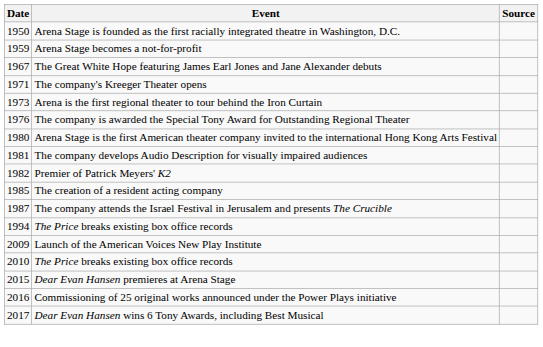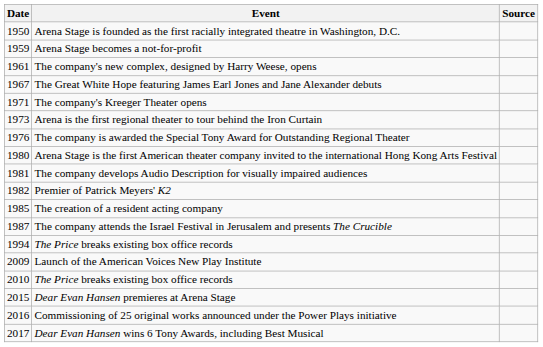+ row: 1961 | The company's new complex, designed by Harry Weese, opens
